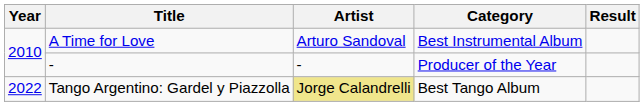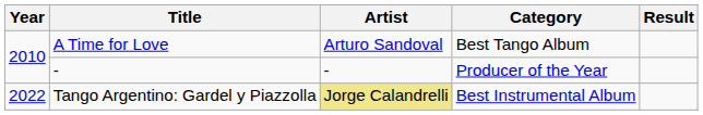A Time for Love | Category: Best Instrumental Album -> Best Tango Album
Tango Argentino: Gardel y Piazzolla | Category: Best Tango Album -> Best Instrumental Album
